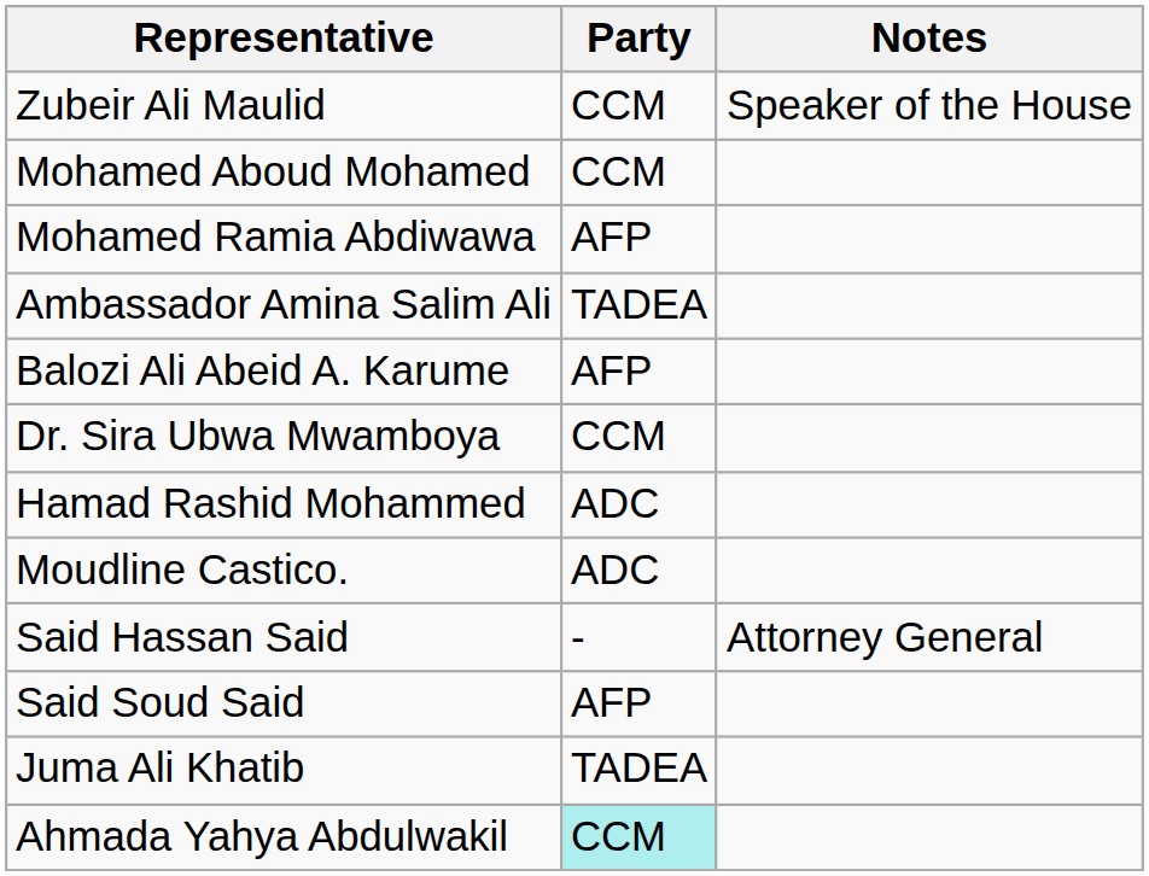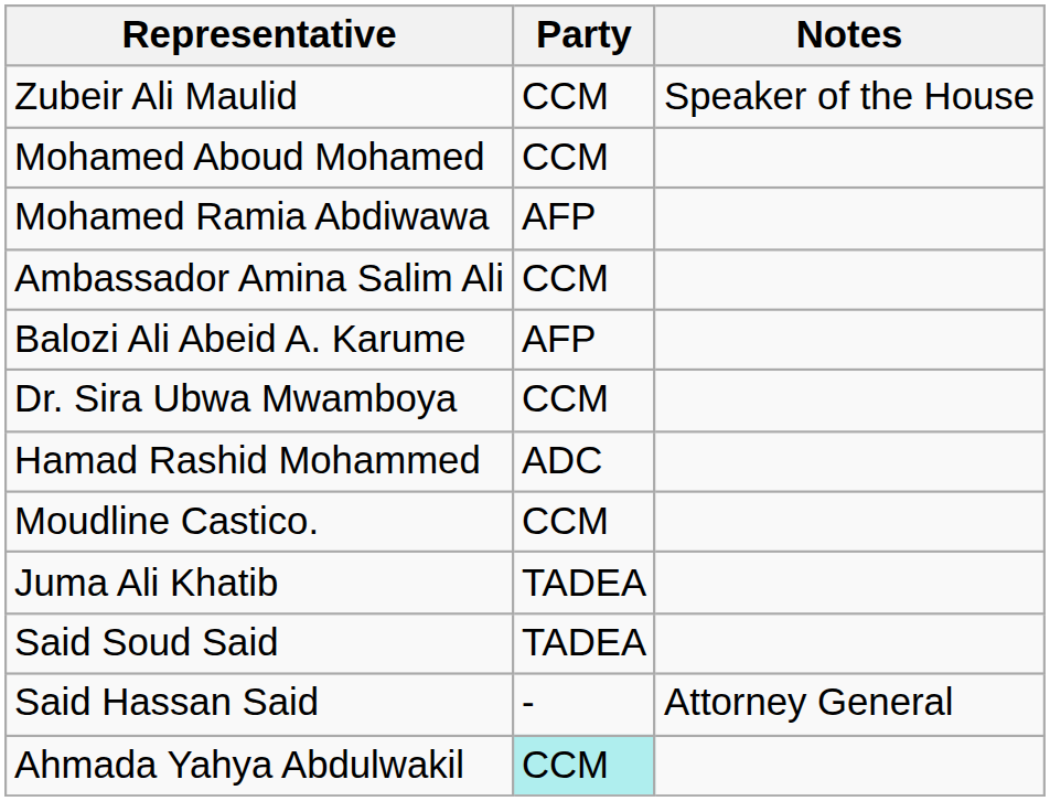Ambassador Amina Salim Ali | Party: TADEA -> CCM
Moudline Castico. | Party: ADC -> CCM
rows swapped: Juma Ali Khatib <-> Said Hassan Said
Said Soud Said | Party: AFP -> TADEA
